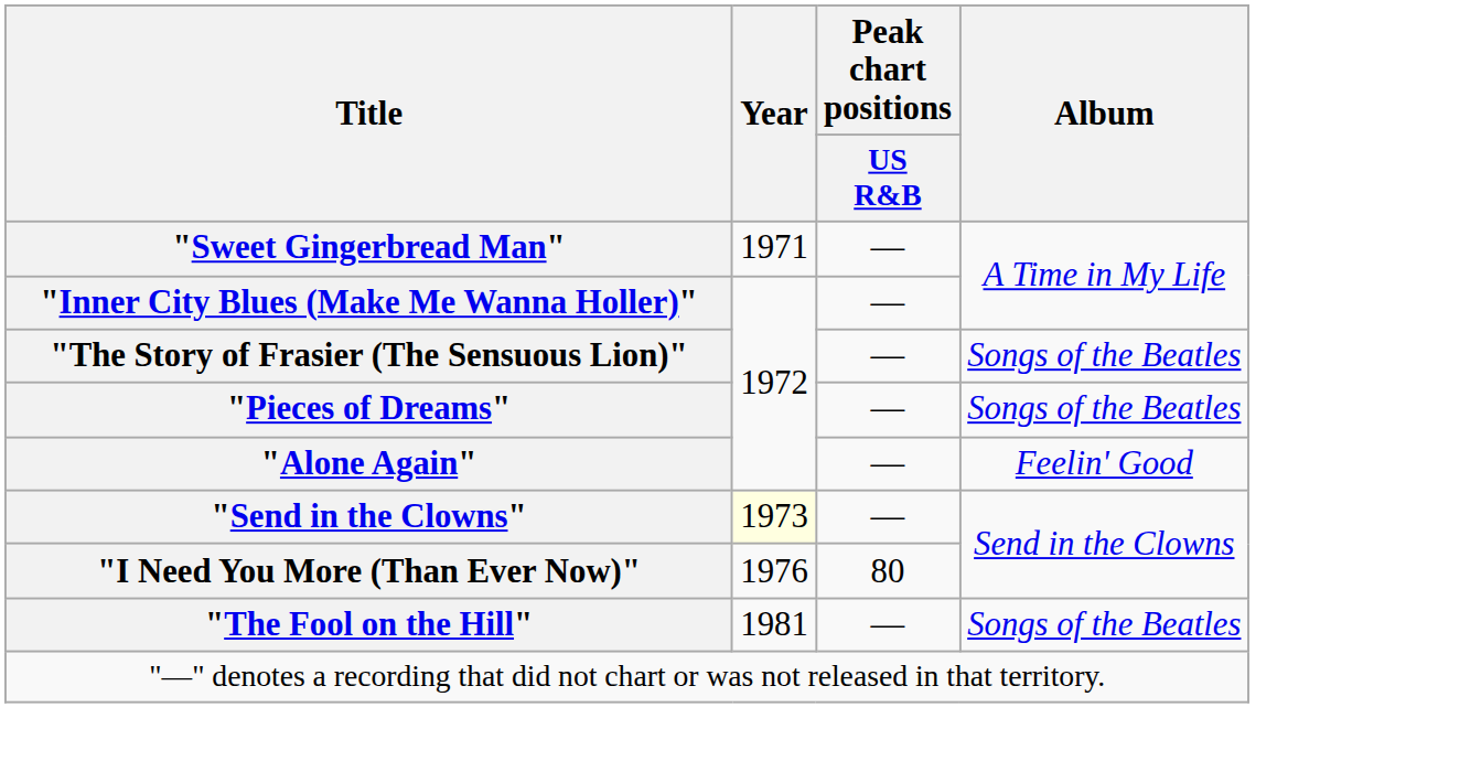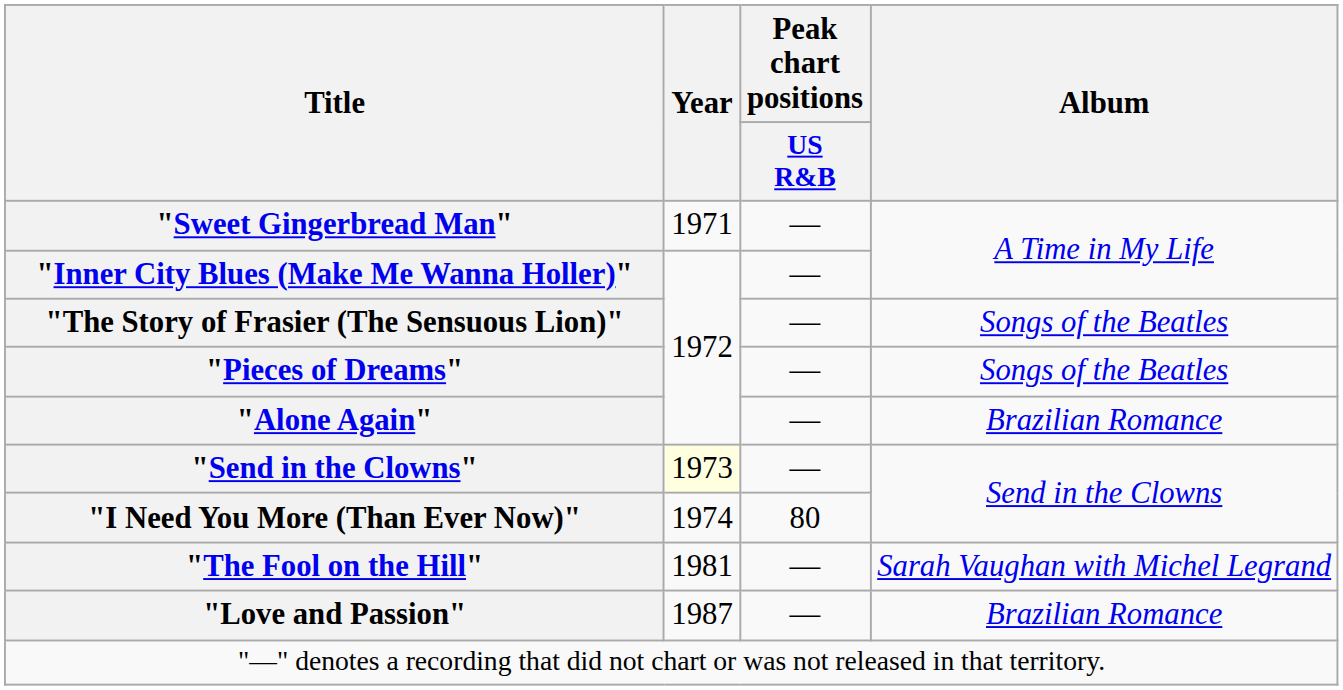"Alone Again" | Album: Feelin' Good -> Brazilian Romance
"I Need You More (Than Ever Now)" | Year: 1976 -> 1974
"The Fool on the Hill" | Album: Songs of the Beatles -> Sarah Vaughan with Michel Legrand
+ row: "Love and Passion" | 1987 | — | Brazilian Romance
